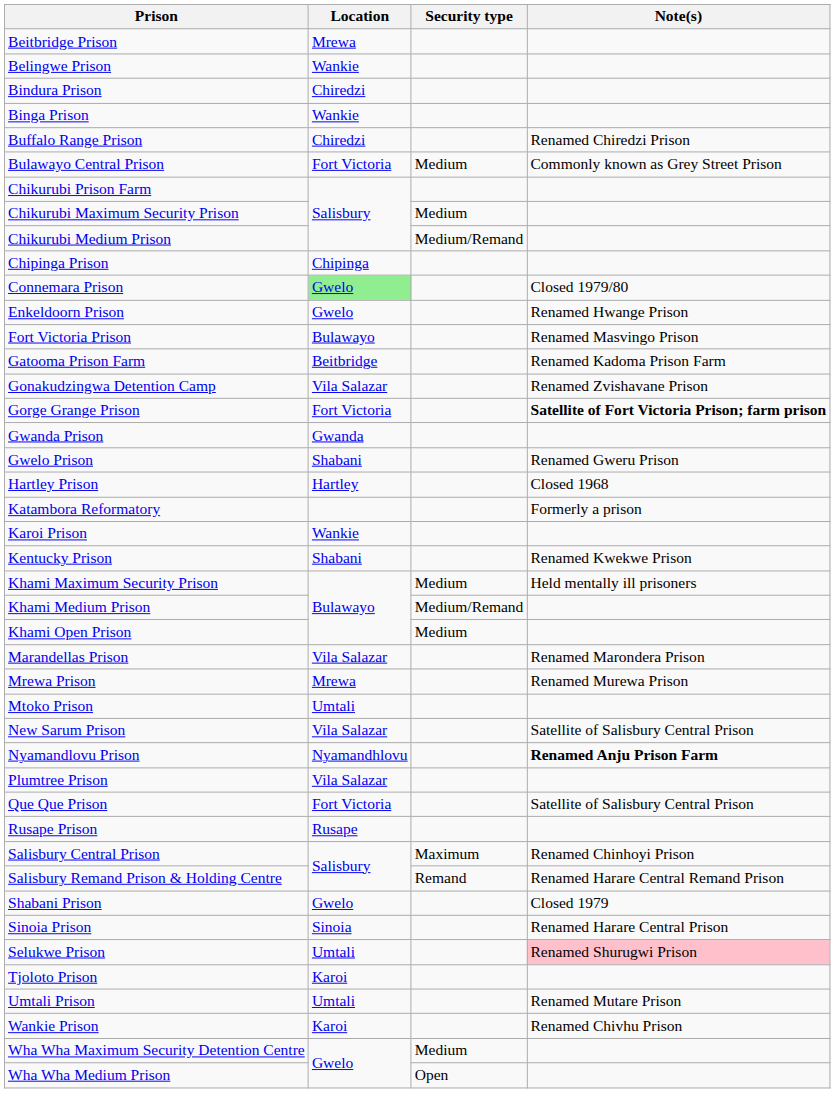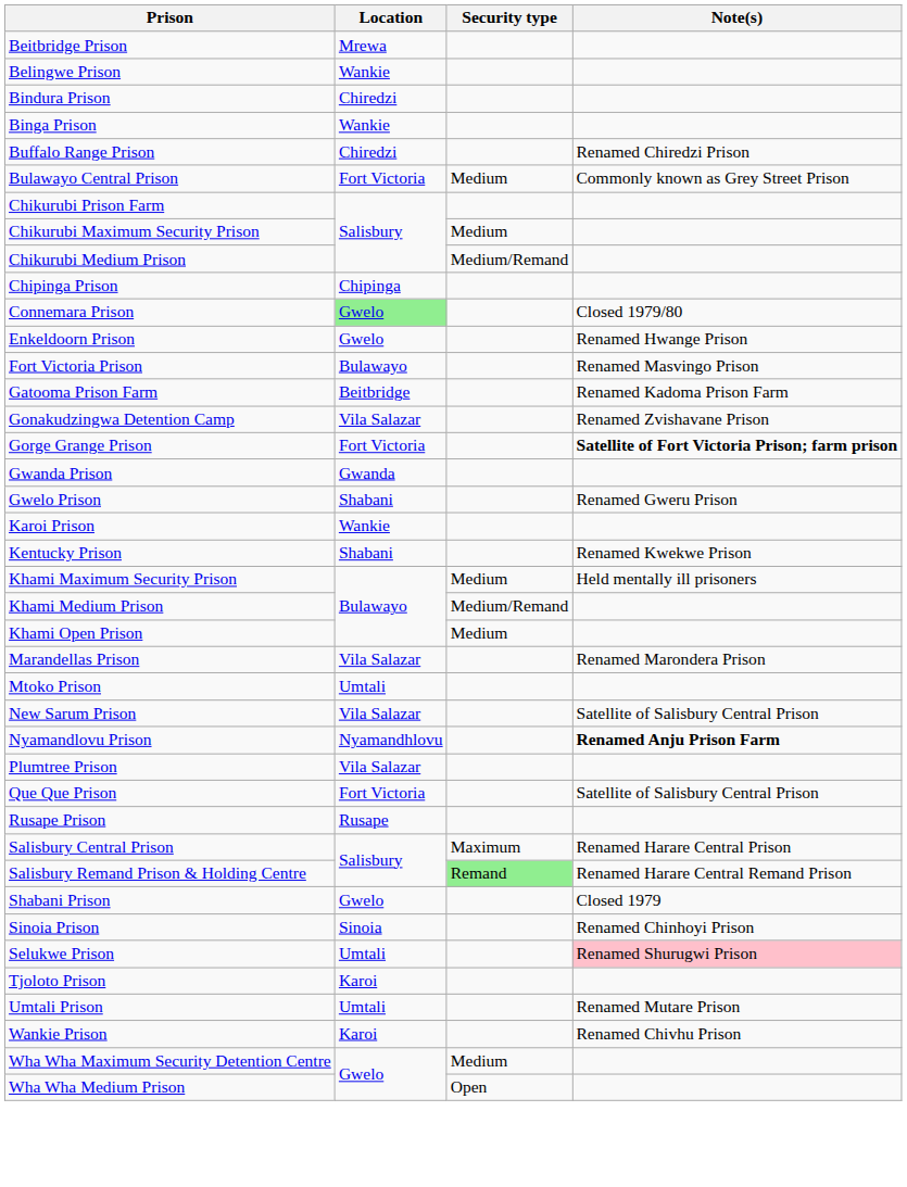- row: Hartley Prison | Hartley | Closed 1968
- row: Katambora Reformatory | Formerly a prison
- row: Mrewa Prison | Mrewa | Renamed Murewa Prison
Salisbury Central Prison | Note(s): Renamed Chinhoyi Prison -> Renamed Harare Central Prison
Salisbury Remand Prison & Holding Centre | Security type: no background -> lightgreen background
Sinoia Prison | Note(s): Renamed Harare Central Prison -> Renamed Chinhoyi Prison
